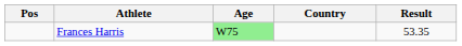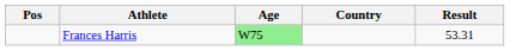Frances Harris | Result: 53.35 -> 53.31
